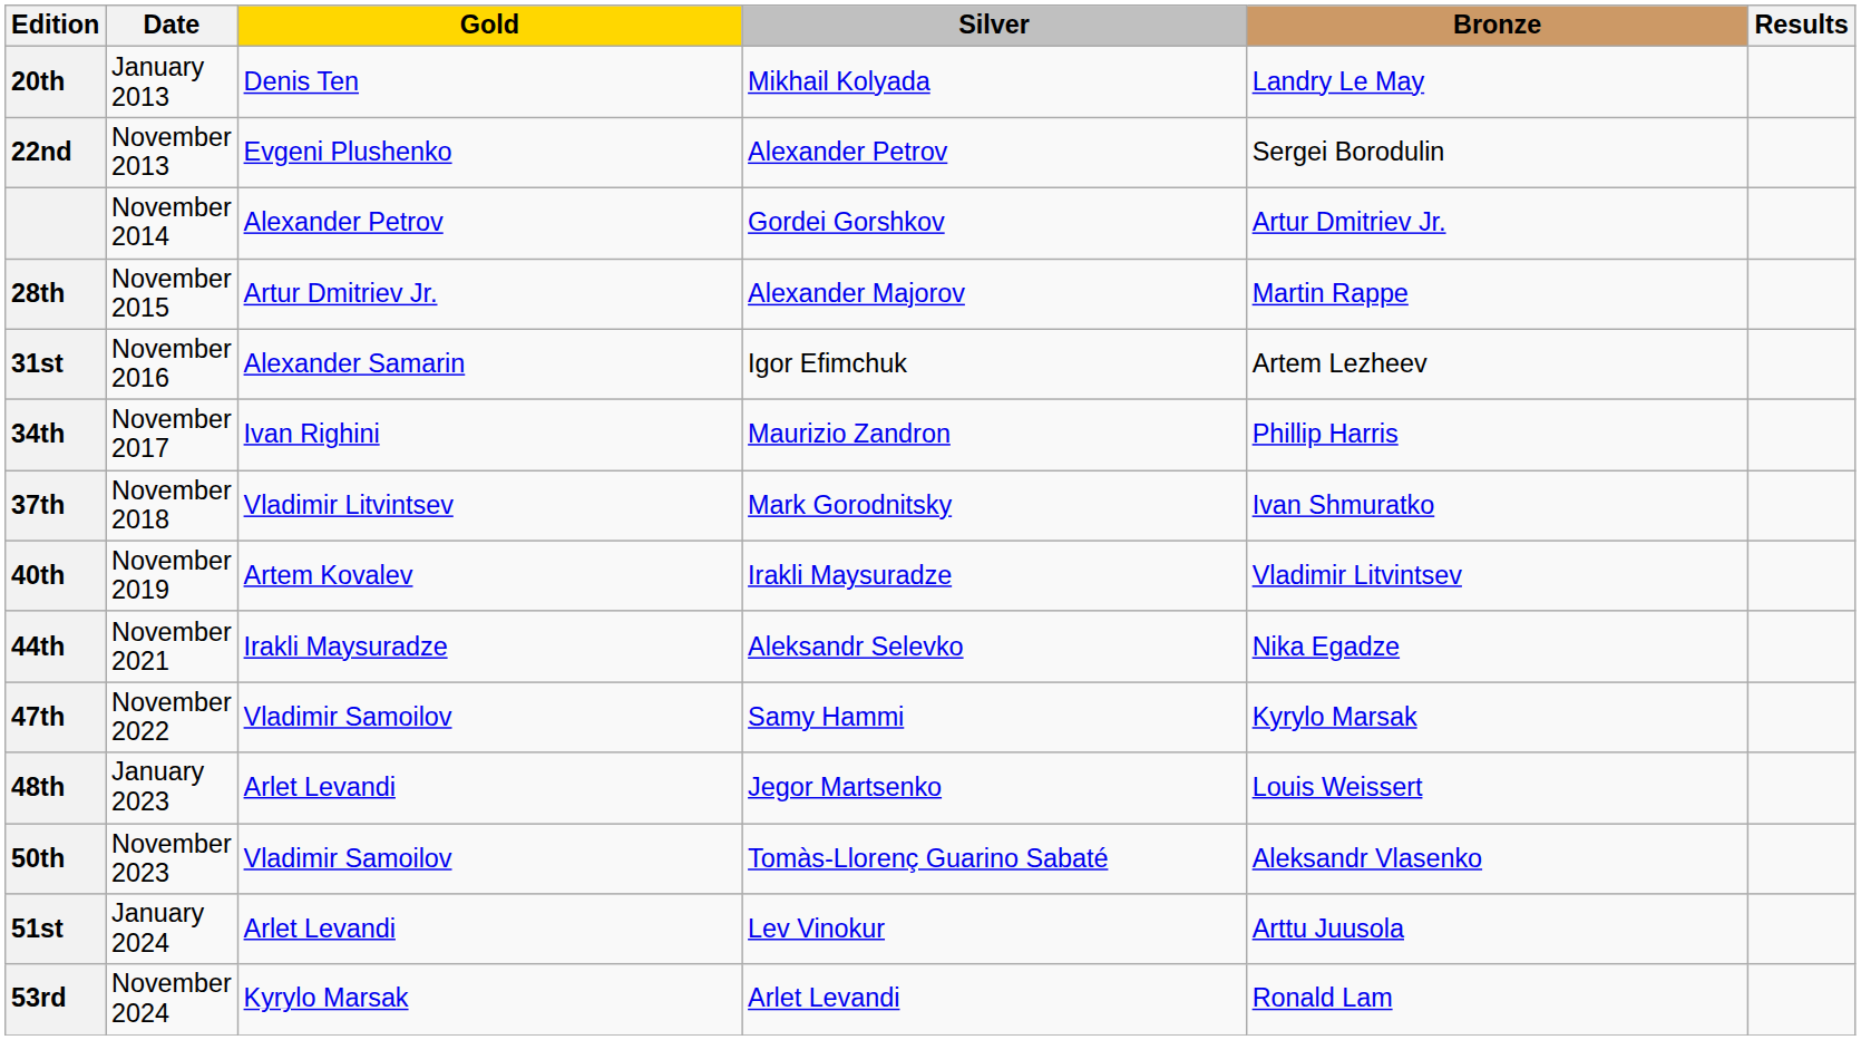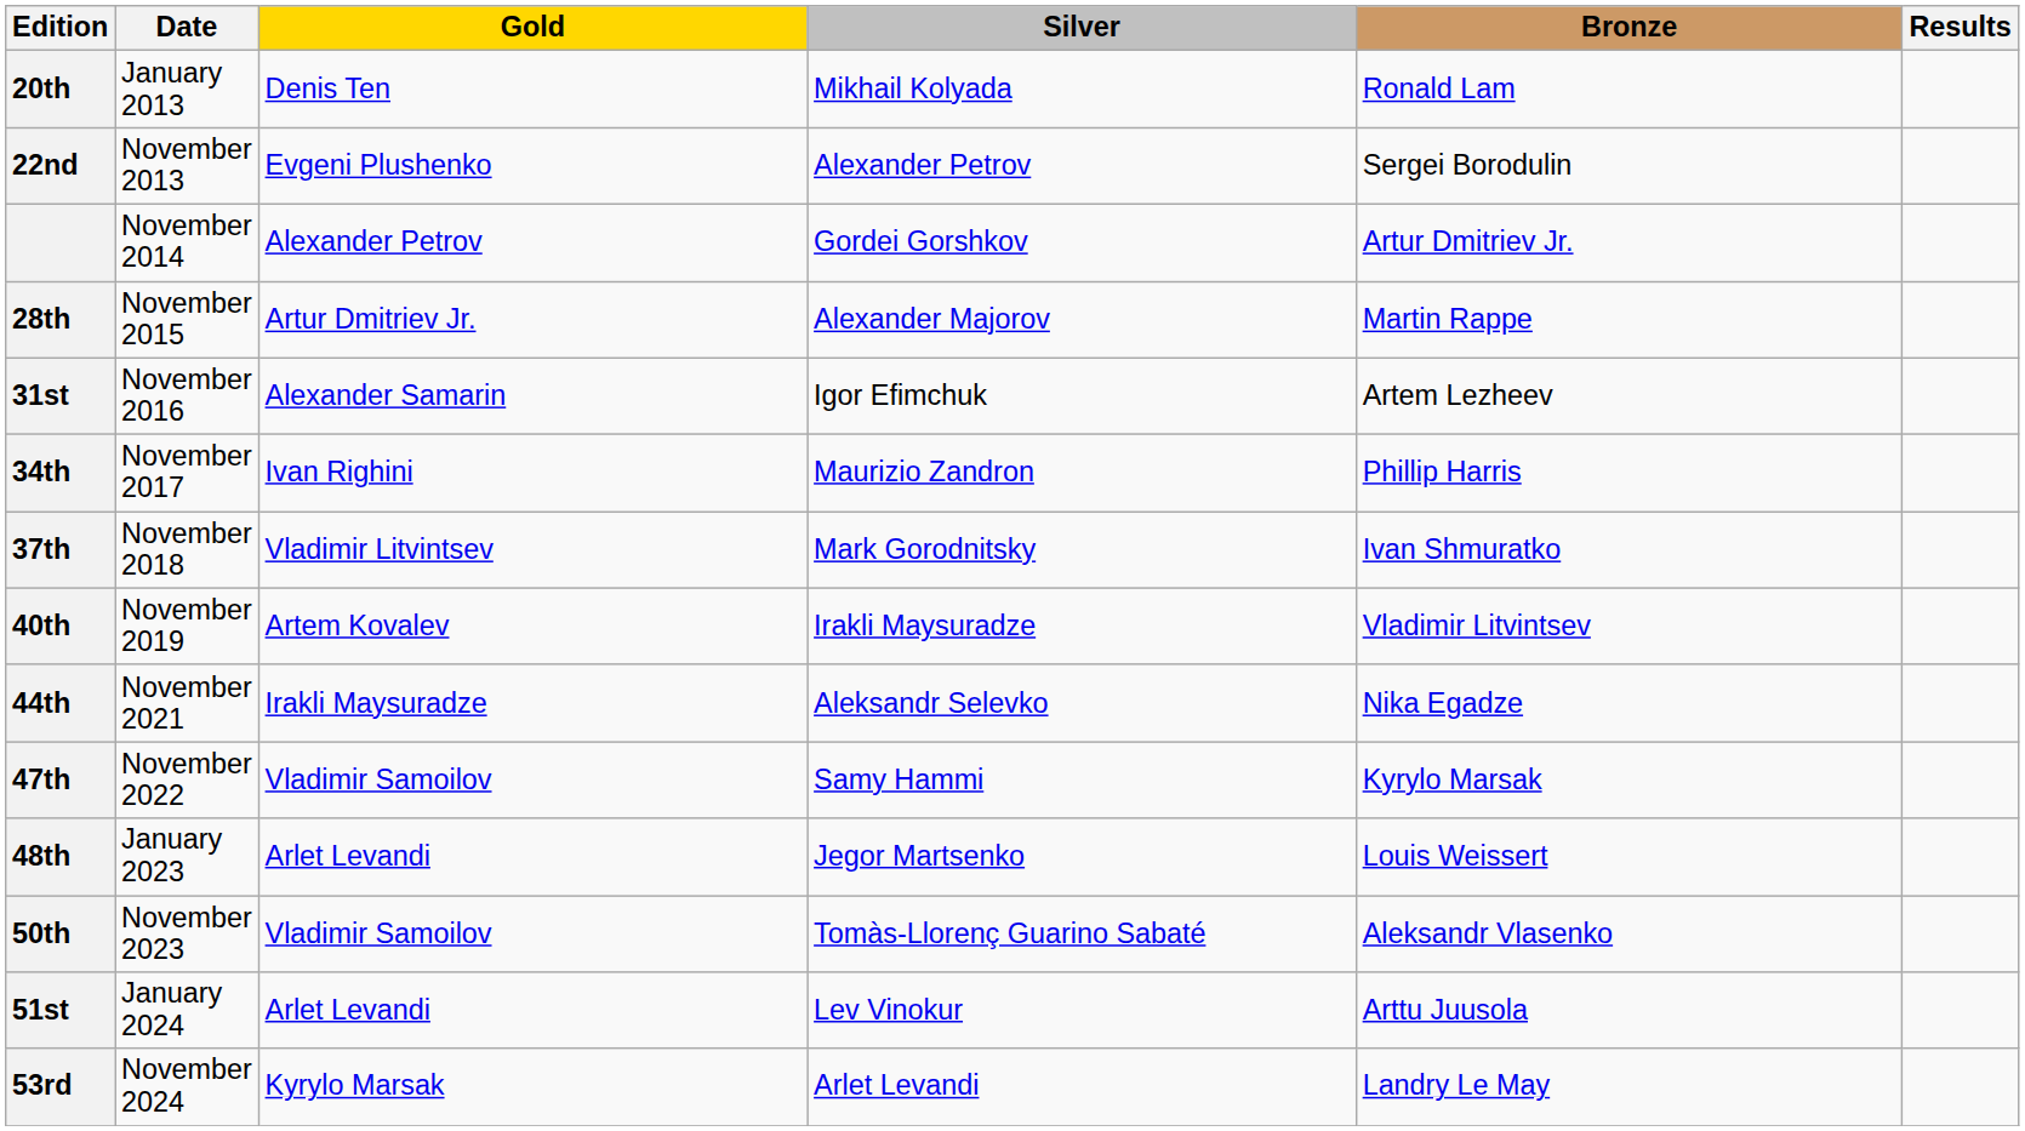20th | Bronze: Landry Le May -> Ronald Lam
53rd | Bronze: Ronald Lam -> Landry Le May
